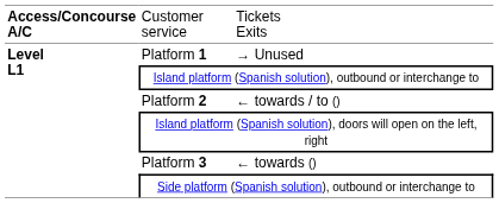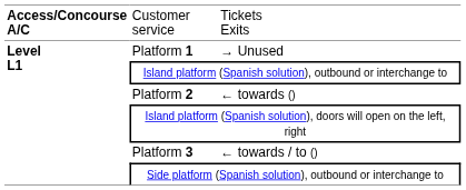Platform 2 | column 3: ← towards / to () -> ← towards ()
Platform 3 | column 3: ← towards () -> ← towards / to ()
